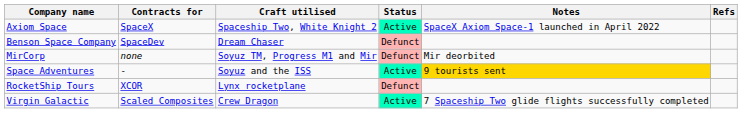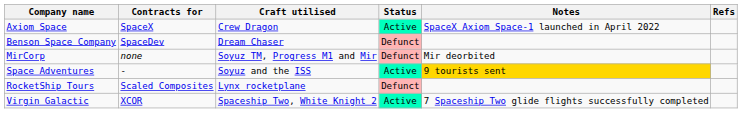Axiom Space | Craft utilised: Spaceship Two, White Knight 2 -> Crew Dragon
RocketShip Tours | Contracts for: XCOR -> Scaled Composites
Virgin Galactic | Contracts for: Scaled Composites -> XCOR
Virgin Galactic | Craft utilised: Crew Dragon -> Spaceship Two, White Knight 2
